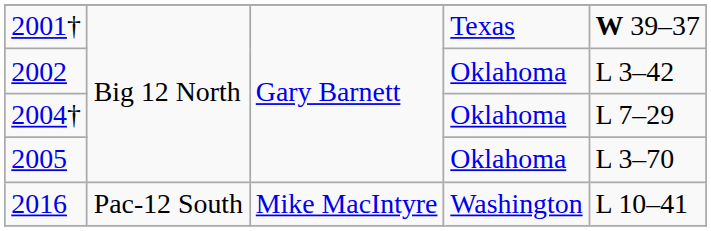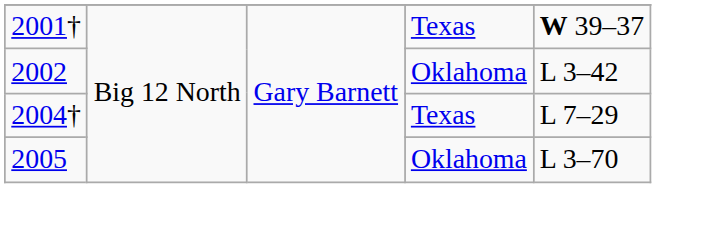2004† | column 4: Oklahoma -> Texas
- row: 2016 | Pac-12 South | Mike MacIntyre | Washington | L 10–41
